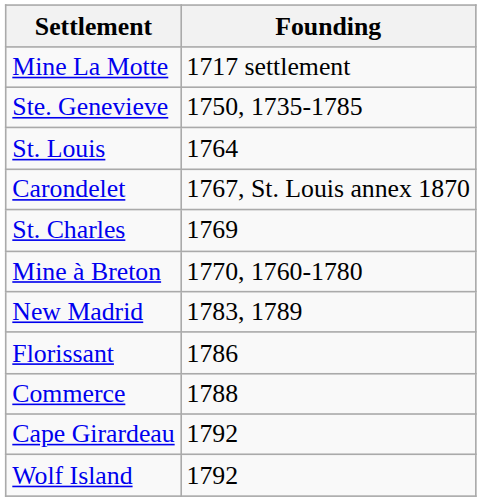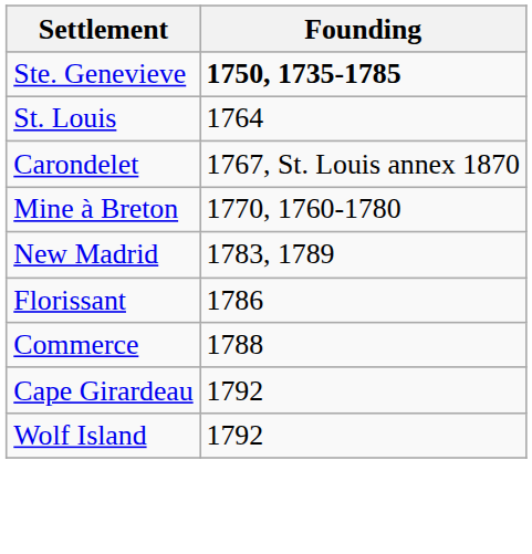- row: Mine La Motte | 1717 settlement
Ste. Genevieve | Founding: normal -> bold
- row: St. Charles | 1769
